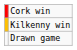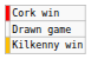rows swapped: Kilkenny win <-> Drawn game
